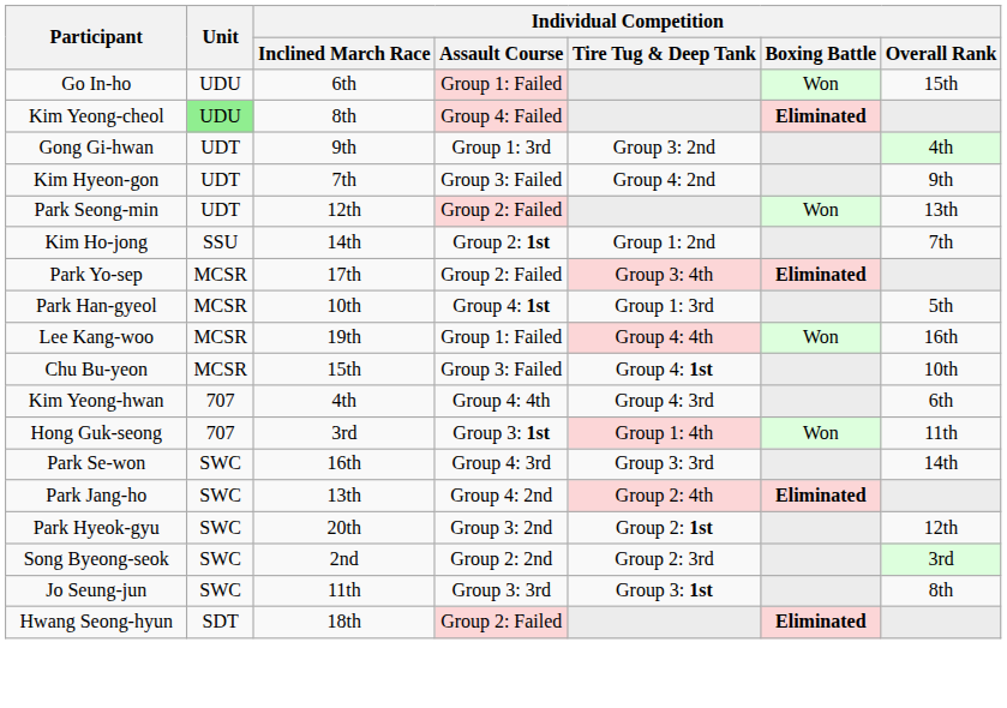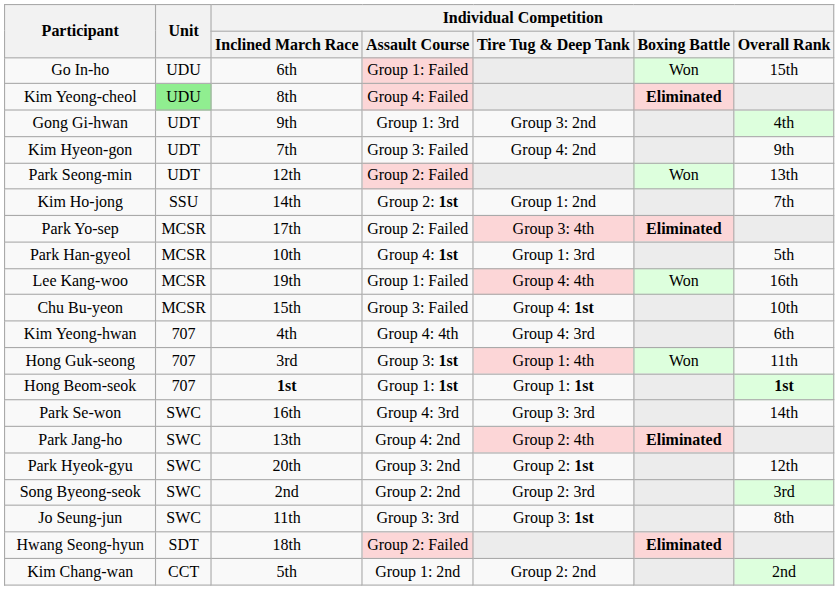+ row: Hong Beom-seok | 707 | 1st | Group 1: 1st | Group 1: 1st | 1st
+ row: Kim Chang-wan | CCT | 5th | Group 1: 2nd | Group 2: 2nd | 2nd
